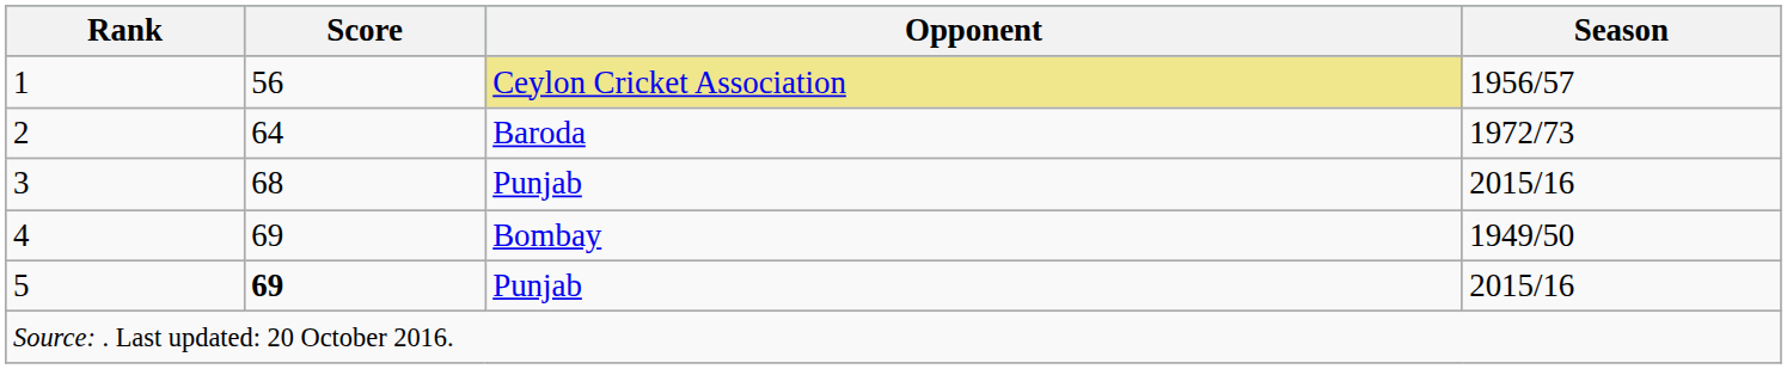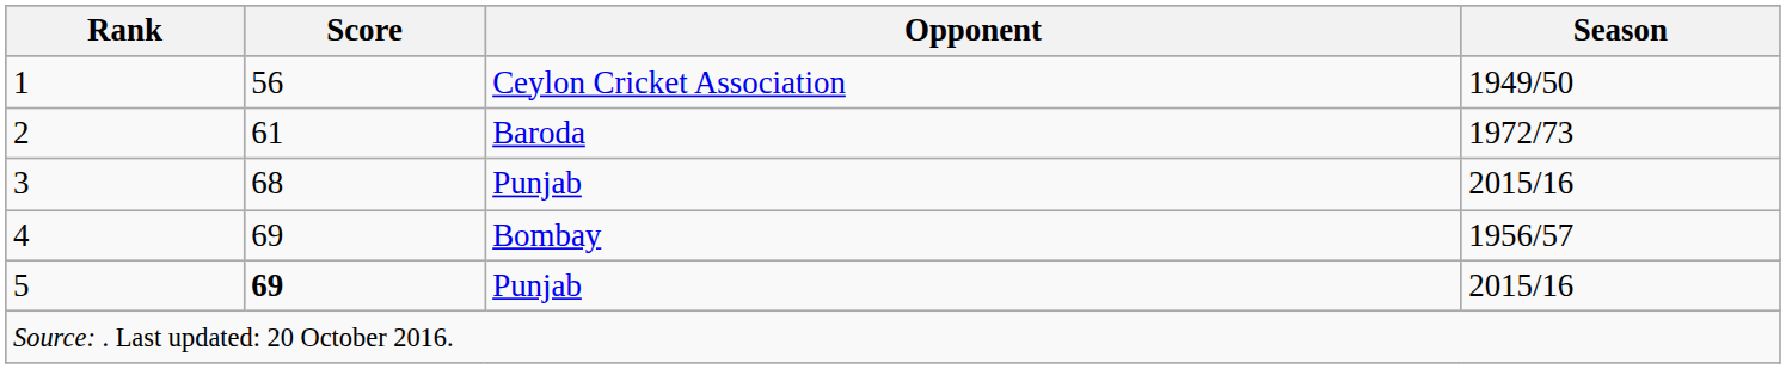1 | Opponent: khaki background -> no background
1 | Season: 1956/57 -> 1949/50
2 | Score: 64 -> 61
4 | Season: 1949/50 -> 1956/57
